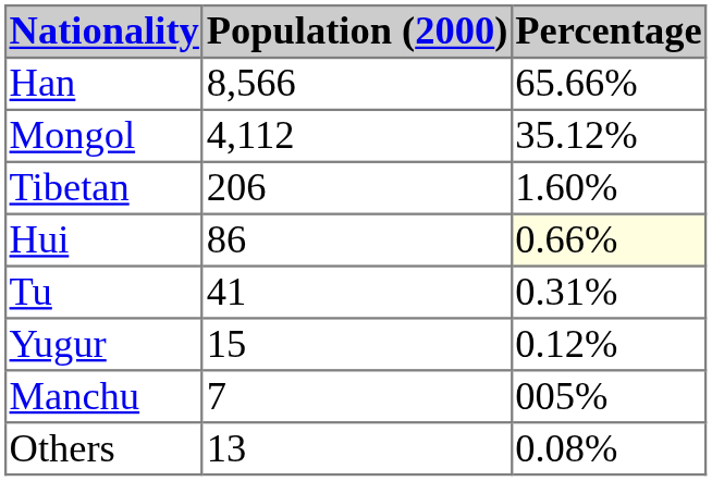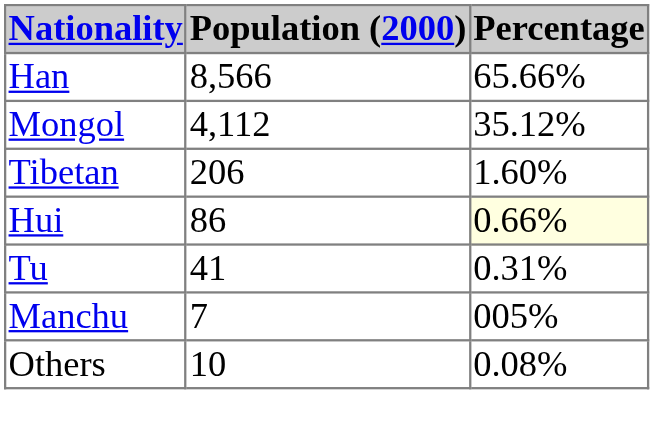- row: Yugur | 15 | 0.12%
Others | Population (2000): 13 -> 10
